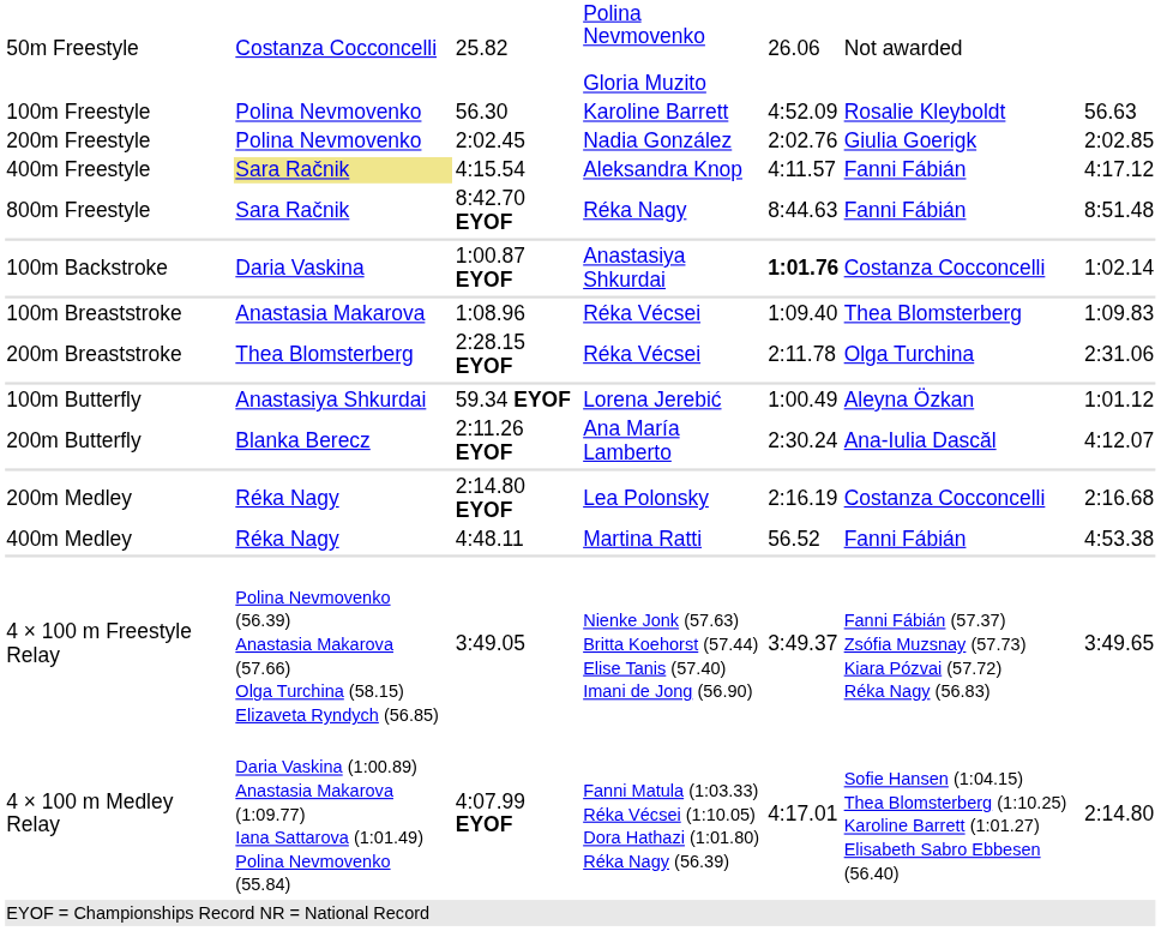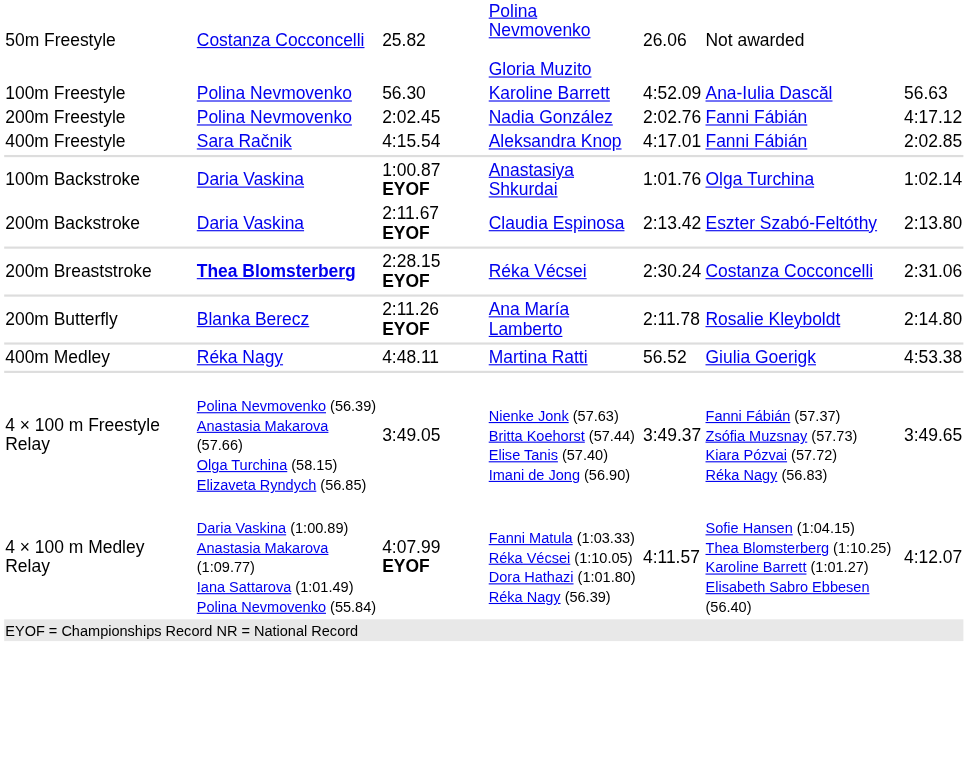100m Freestyle | column 6: Rosalie Kleyboldt -> Ana-Iulia Dascăl
200m Freestyle | column 6: Giulia Goerigk -> Fanni Fábián
200m Freestyle | column 7: 2:02.85 -> 4:17.12
400m Freestyle | column 2: khaki background -> no background
400m Freestyle | column 5: 4:11.57 -> 4:17.01
400m Freestyle | column 7: 4:17.12 -> 2:02.85
- row: 800m Freestyle | Sara Račnik | 8:42.70 EYOF | Réka Nagy | 8:44.63 | Fanni Fábián | 8:51.48
100m Backstroke | column 5: bold -> normal
100m Backstroke | column 6: Costanza Cocconcelli -> Olga Turchina
+ row: 200m Backstroke | Daria Vaskina | 2:11.67 EYOF | Claudia Espinosa | 2:13.42 | Eszter Szabó-Feltóthy | 2:13.80
- row: 100m Breaststroke | Anastasia Makarova | 1:08.96 | Réka Vécsei | 1:09.40 | Thea Blomsterberg | 1:09.83
200m Breaststroke | column 2: normal -> bold
200m Breaststroke | column 5: 2:11.78 -> 2:30.24
200m Breaststroke | column 6: Olga Turchina -> Costanza Cocconcelli
- row: 100m Butterfly | Anastasiya Shkurdai | 59.34 EYOF | Lorena Jerebić | 1:00.49 | Aleyna Özkan | 1:01.12
200m Butterfly | column 5: 2:30.24 -> 2:11.78
200m Butterfly | column 6: Ana-Iulia Dascăl -> Rosalie Kleyboldt
200m Butterfly | column 7: 4:12.07 -> 2:14.80
- row: 200m Medley | Réka Nagy | 2:14.80 EYOF | Lea Polonsky | 2:16.19 | Costanza Cocconcelli | 2:16.68
400m Medley | column 6: Fanni Fábián -> Giulia Goerigk
4 × 100 m Medley Relay | column 5: 4:17.01 -> 4:11.57
4 × 100 m Medley Relay | column 7: 2:14.80 -> 4:12.07
